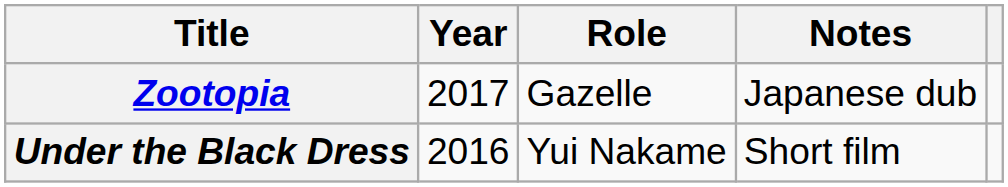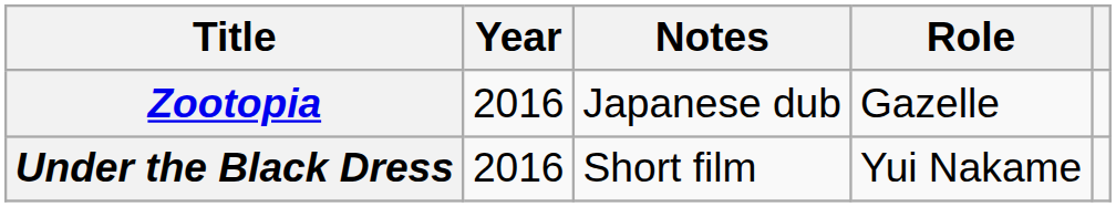columns swapped: Role <-> Notes
Zootopia | Year: 2017 -> 2016
